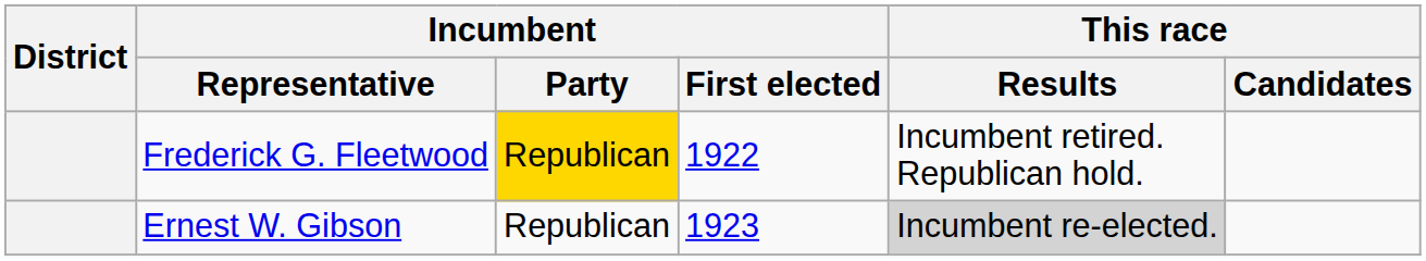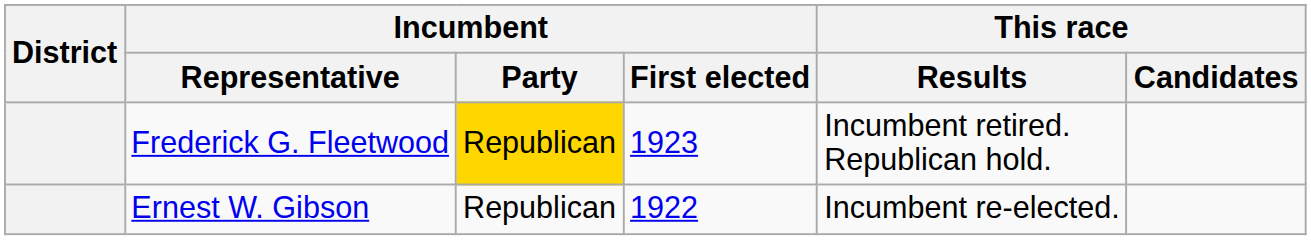Frederick G. Fleetwood | Incumbent / First elected: 1922 -> 1923
Ernest W. Gibson | Incumbent / First elected: 1923 -> 1922
Ernest W. Gibson | This race / Results: lightgrey background -> no background
